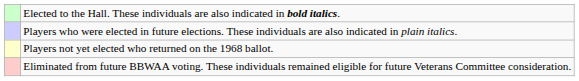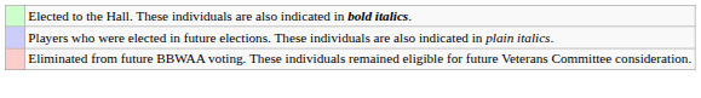- row: Players not yet elected who returned on the 1968 ballot.
